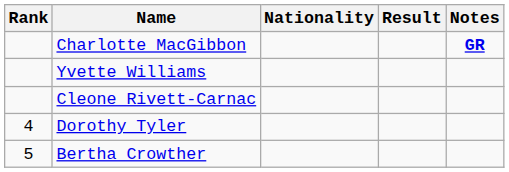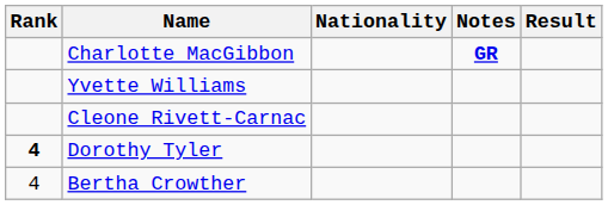columns swapped: Result <-> Notes
Dorothy Tyler | Rank: normal -> bold
Bertha Crowther | Rank: 5 -> 4
